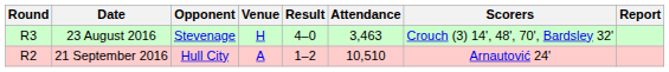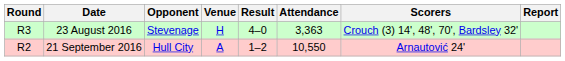23 August 2016 | Attendance: 3,463 -> 3,363
21 September 2016 | Attendance: 10,510 -> 10,550
